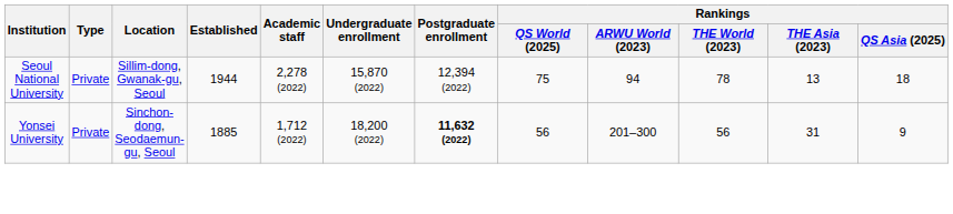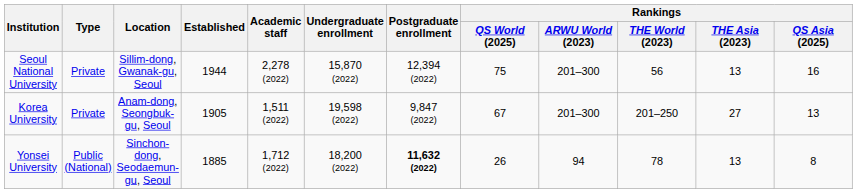Seoul National University | Rankings / ARWU World (2023): 94 -> 201–300
Seoul National University | Rankings / THE World (2023): 78 -> 56
Seoul National University | Rankings / QS Asia (2025): 18 -> 16
+ row: Korea University | Private | Anam-dong, Seongbuk-gu, Seoul | 1905 | 1,511 (2022) | 19,598 (2022) | 9,847 (2022) | 67 | 201–300 | 201–250 | 27 | 13
Yonsei University | Type: Private -> Public (National)
Yonsei University | Rankings / QS World (2025): 56 -> 26
Yonsei University | Rankings / ARWU World (2023): 201–300 -> 94
Yonsei University | Rankings / THE World (2023): 56 -> 78
Yonsei University | Rankings / THE Asia (2023): 31 -> 13
Yonsei University | Rankings / QS Asia (2025): 9 -> 8
